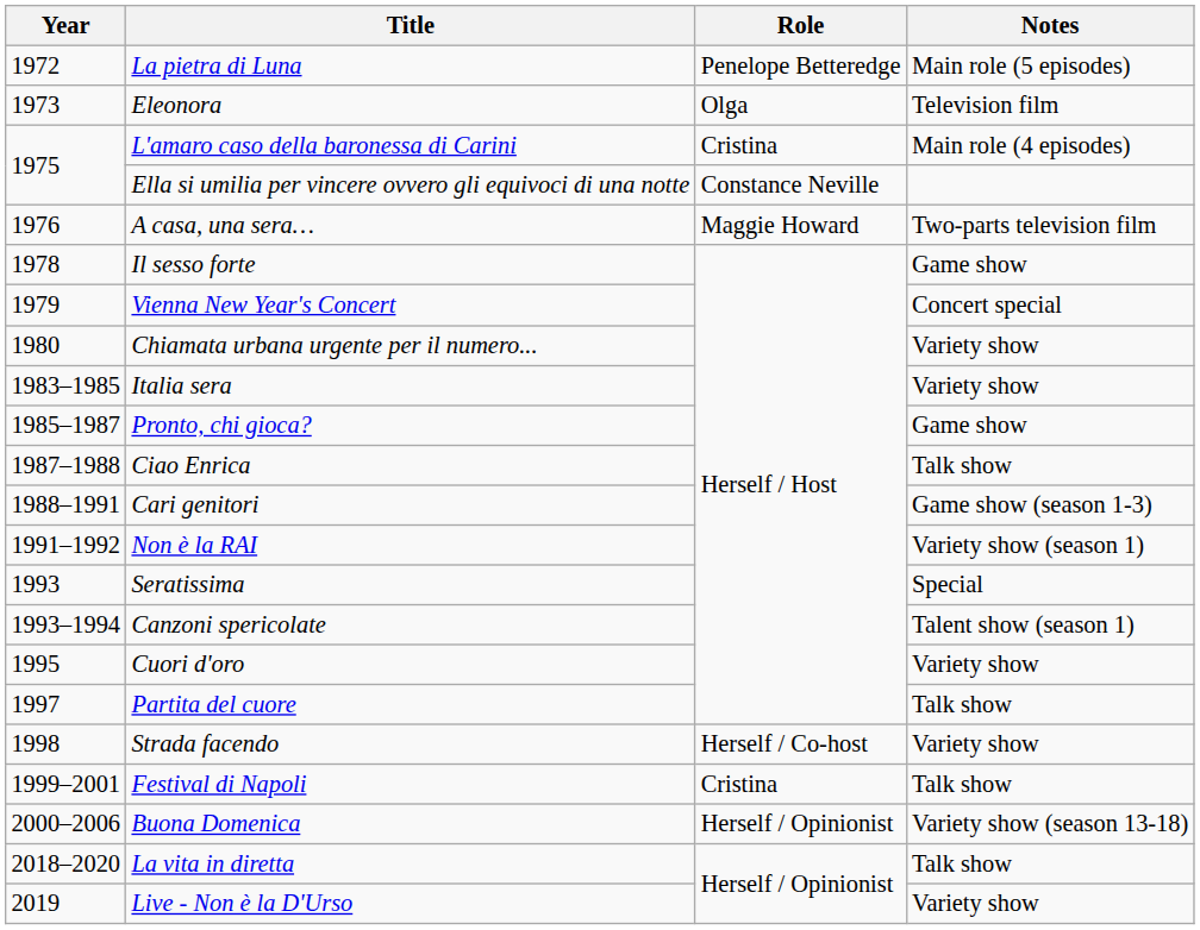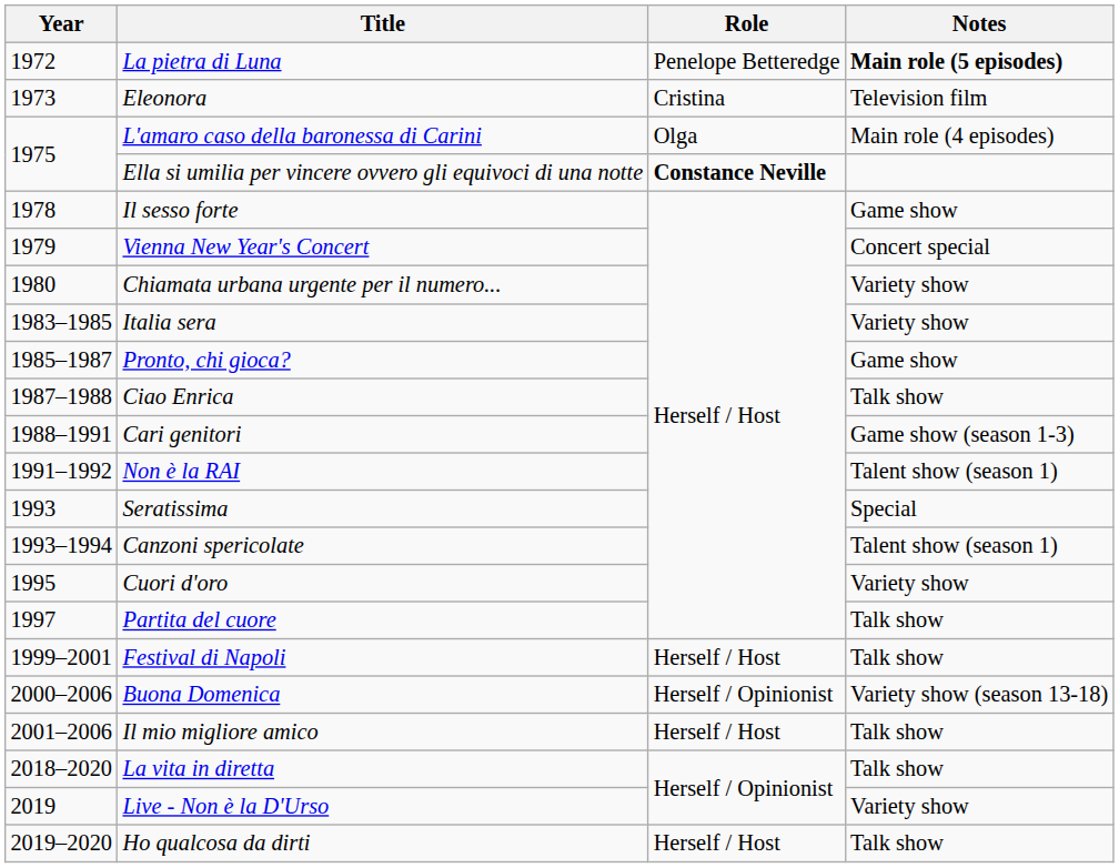La pietra di Luna | Notes: normal -> bold
Eleonora | Role: Olga -> Cristina
L'amaro caso della baronessa di Carini | Role: Cristina -> Olga
Ella si umilia per vincere ovvero gli equivoci di una notte | Role: normal -> bold
- row: 1976 | A casa, una sera… | Maggie Howard | Two-parts television film
Non è la RAI | Notes: Variety show (season 1) -> Talent show (season 1)
- row: 1998 | Strada facendo | Herself / Co-host | Variety show
Festival di Napoli | Role: Cristina -> Herself / Host
+ row: 2001–2006 | Il mio migliore amico | Herself / Host | Talk show
+ row: 2019–2020 | Ho qualcosa da dirti | Herself / Host | Talk show
